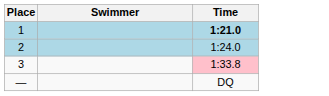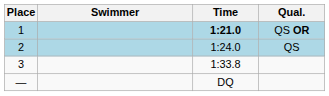+ column: Qual. | QS OR | QS
3 | Time: pink background -> no background
